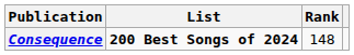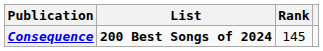Consequence | Rank: 148 -> 145
